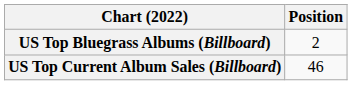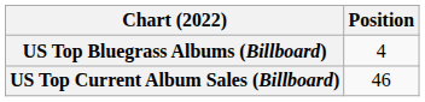US Top Bluegrass Albums (Billboard) | Position: 2 -> 4
